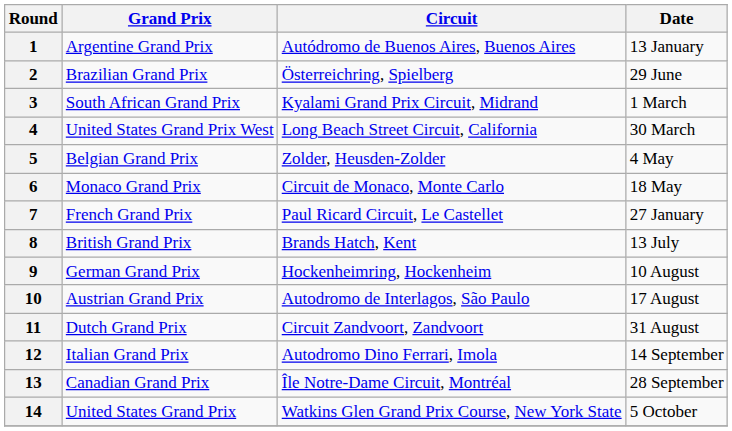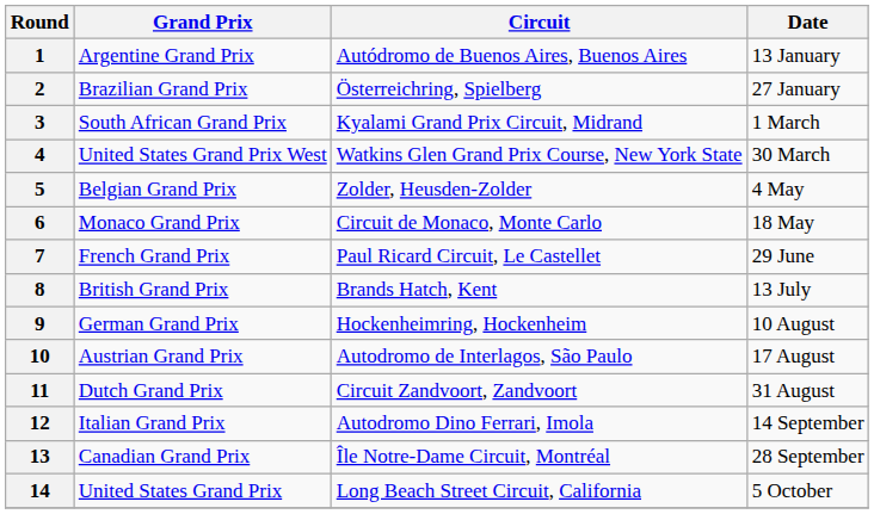2 | Date: 29 June -> 27 January
4 | Circuit: Long Beach Street Circuit, California -> Watkins Glen Grand Prix Course, New York State
7 | Date: 27 January -> 29 June
14 | Circuit: Watkins Glen Grand Prix Course, New York State -> Long Beach Street Circuit, California
